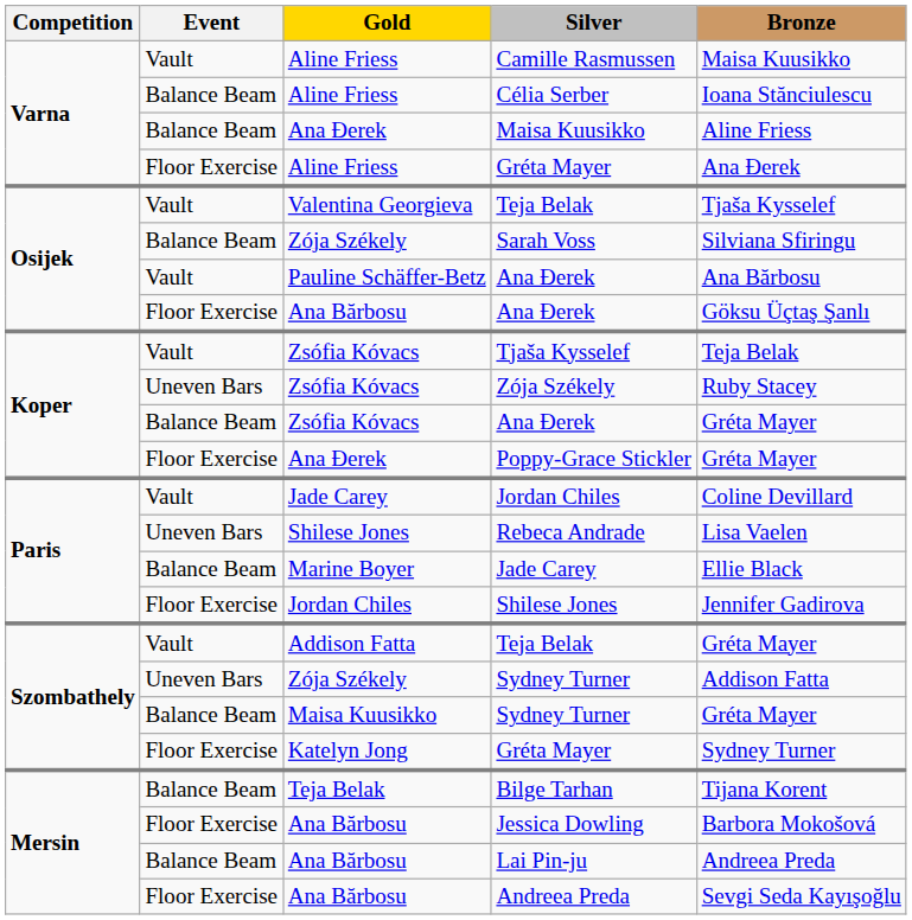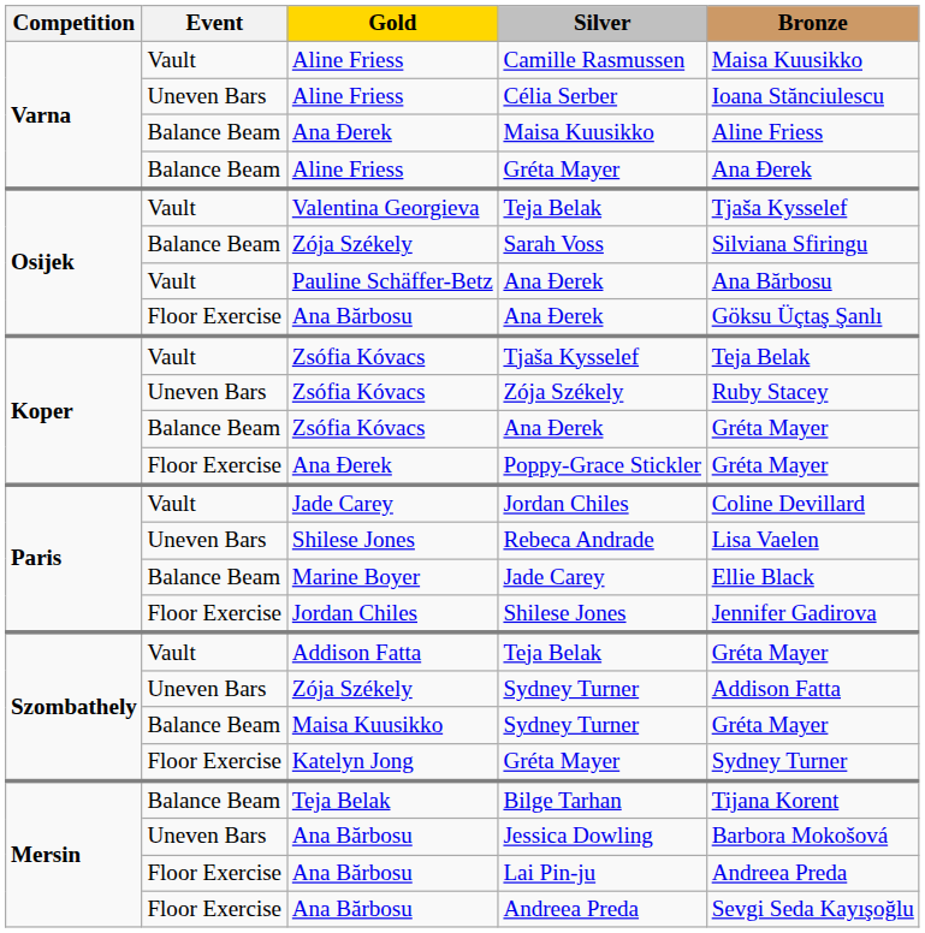Célia Serber | Event: Balance Beam -> Uneven Bars
Aline Friess / Gréta Mayer | Event: Floor Exercise -> Balance Beam
Jessica Dowling | Event: Floor Exercise -> Uneven Bars
Lai Pin-ju | Event: Balance Beam -> Floor Exercise
